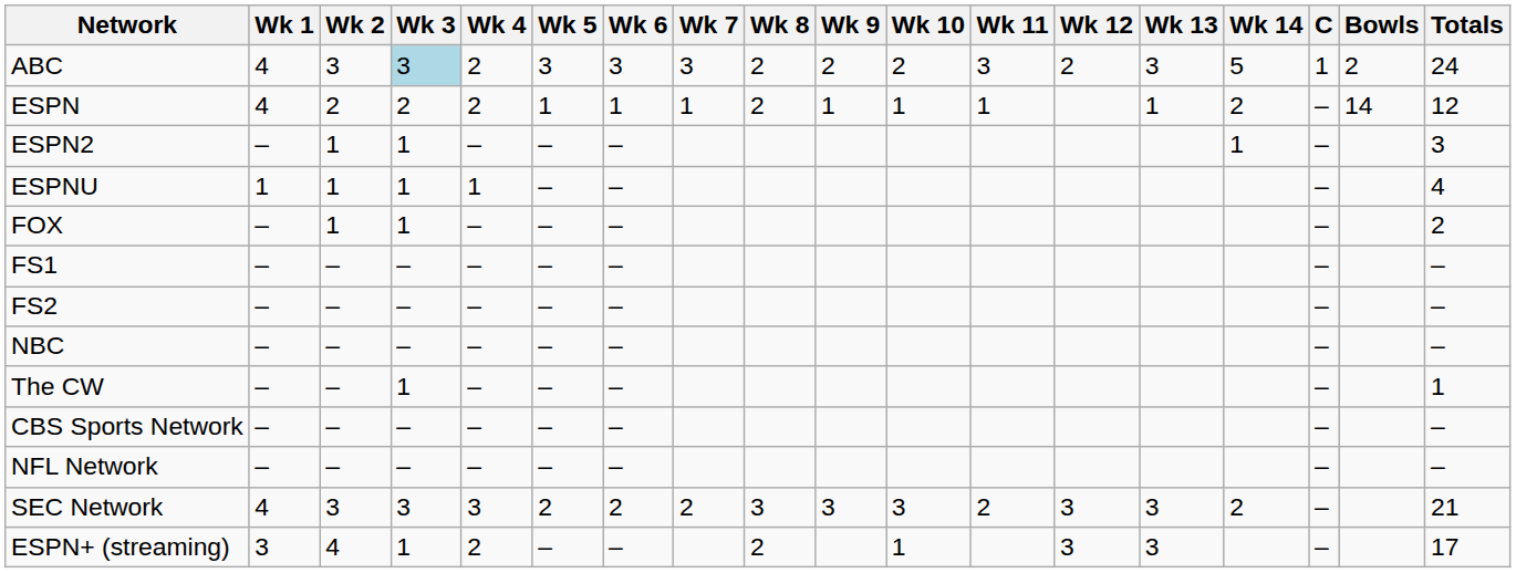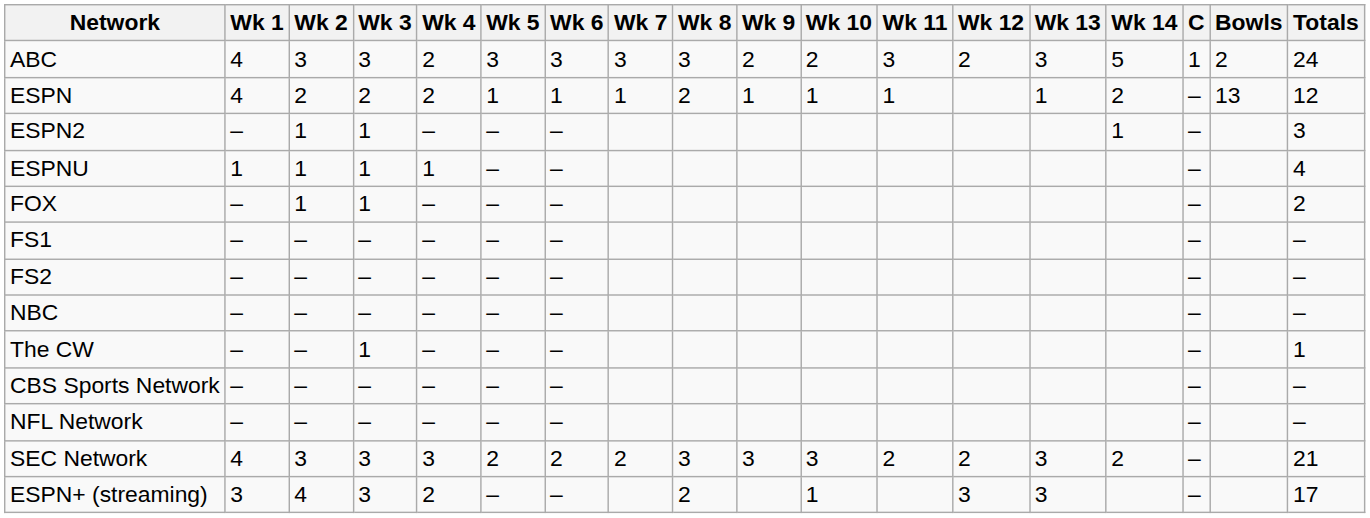ABC | Wk 3: lightblue background -> no background
ABC | Wk 8: 2 -> 3
ESPN | Bowls: 14 -> 13
SEC Network | Wk 12: 3 -> 2
ESPN+ (streaming) | Wk 3: 1 -> 3
